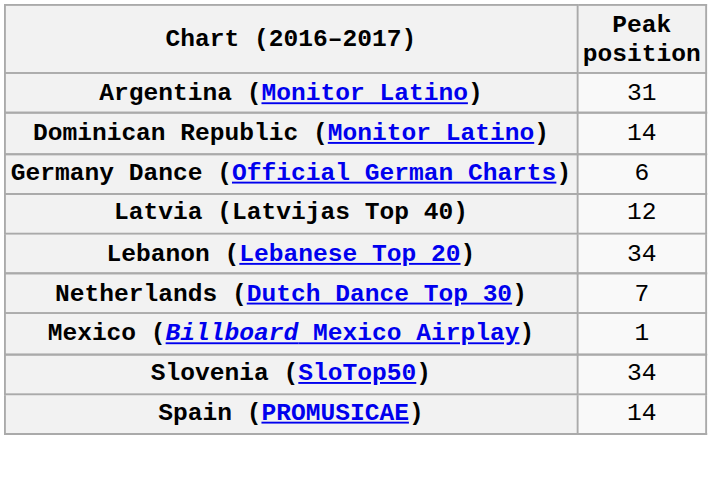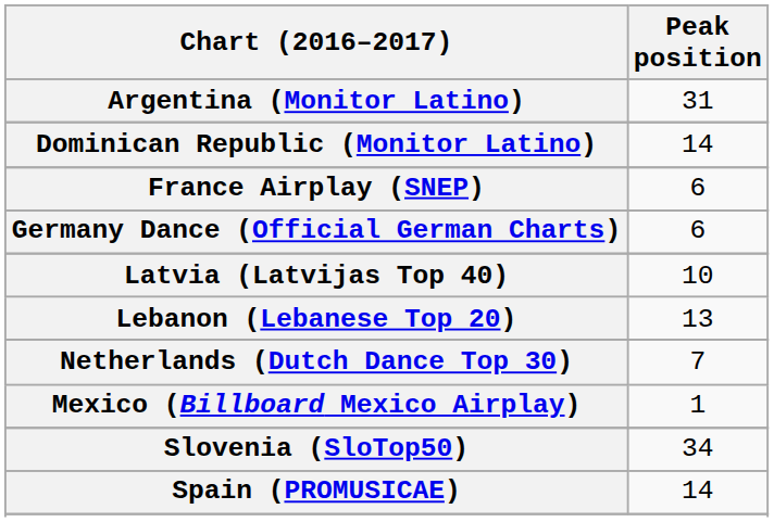+ row: France Airplay (SNEP) | 6
Latvia (Latvijas Top 40) | Peak position: 12 -> 10
Lebanon (Lebanese Top 20) | Peak position: 34 -> 13
